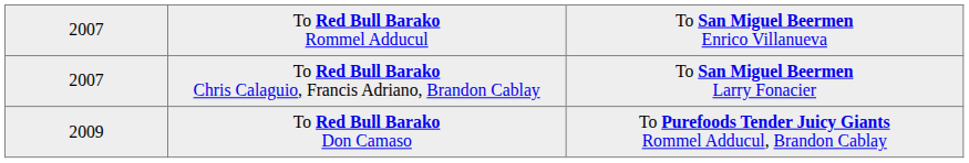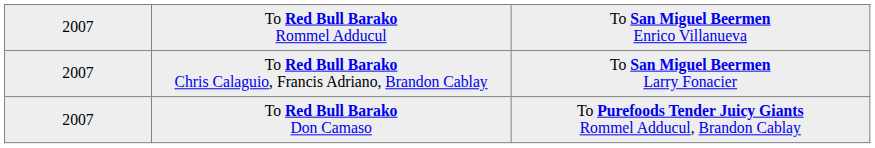To Red Bull Barako Don Camaso | column 1: 2009 -> 2007
